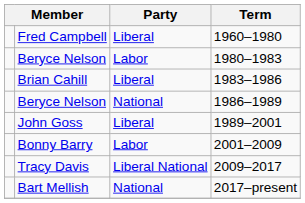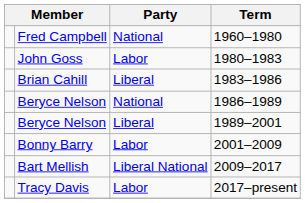1960–1980 | Party: Liberal -> National
1980–1983 | column 2: Beryce Nelson -> John Goss
1989–2001 | column 2: John Goss -> Beryce Nelson
2009–2017 | column 2: Tracy Davis -> Bart Mellish
2017–present | column 2: Bart Mellish -> Tracy Davis
2017–present | Party: National -> Labor
